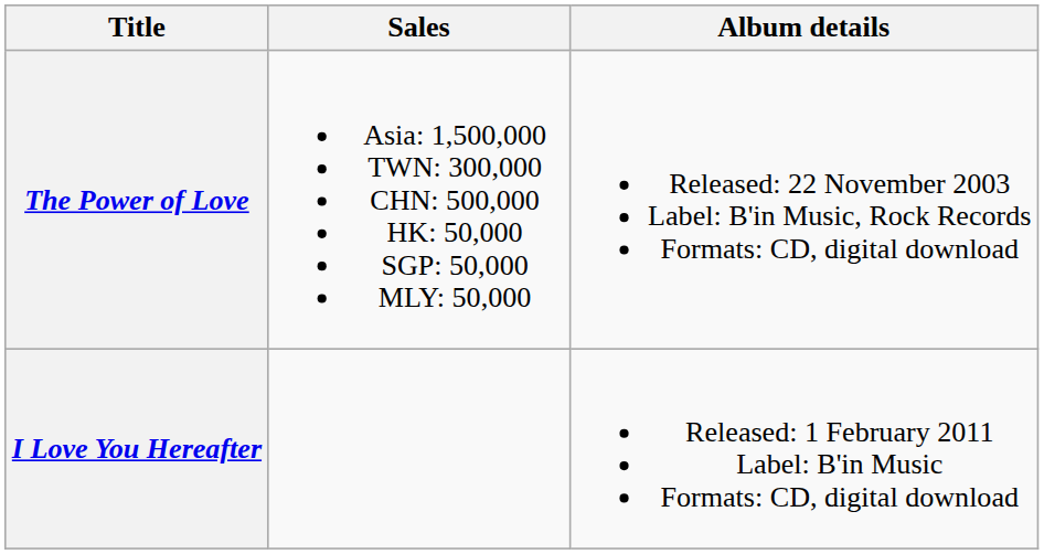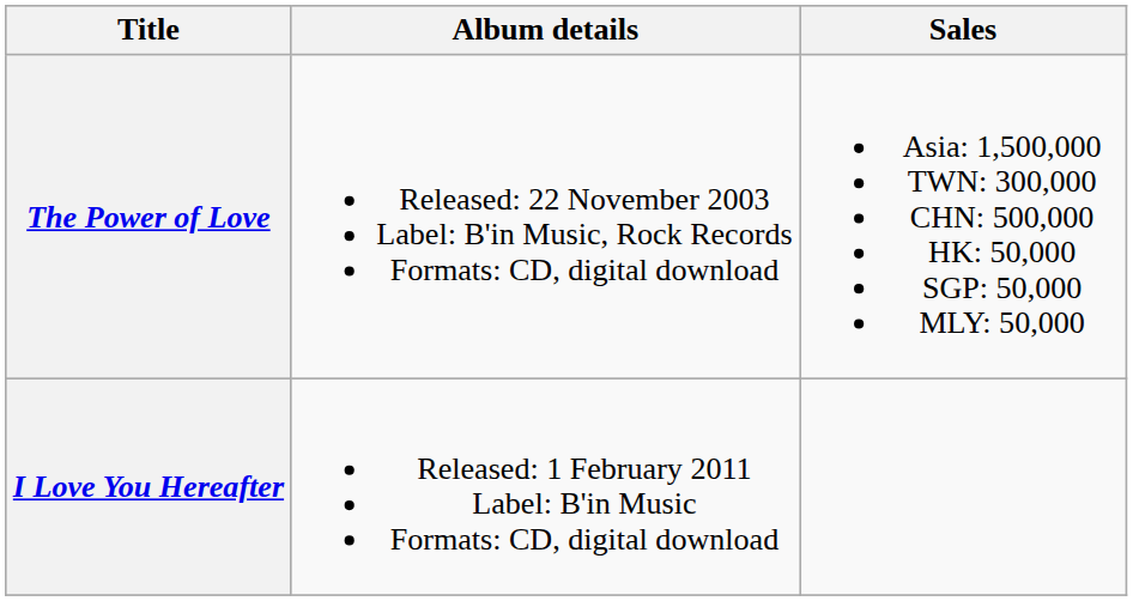columns swapped: Album details <-> Sales
